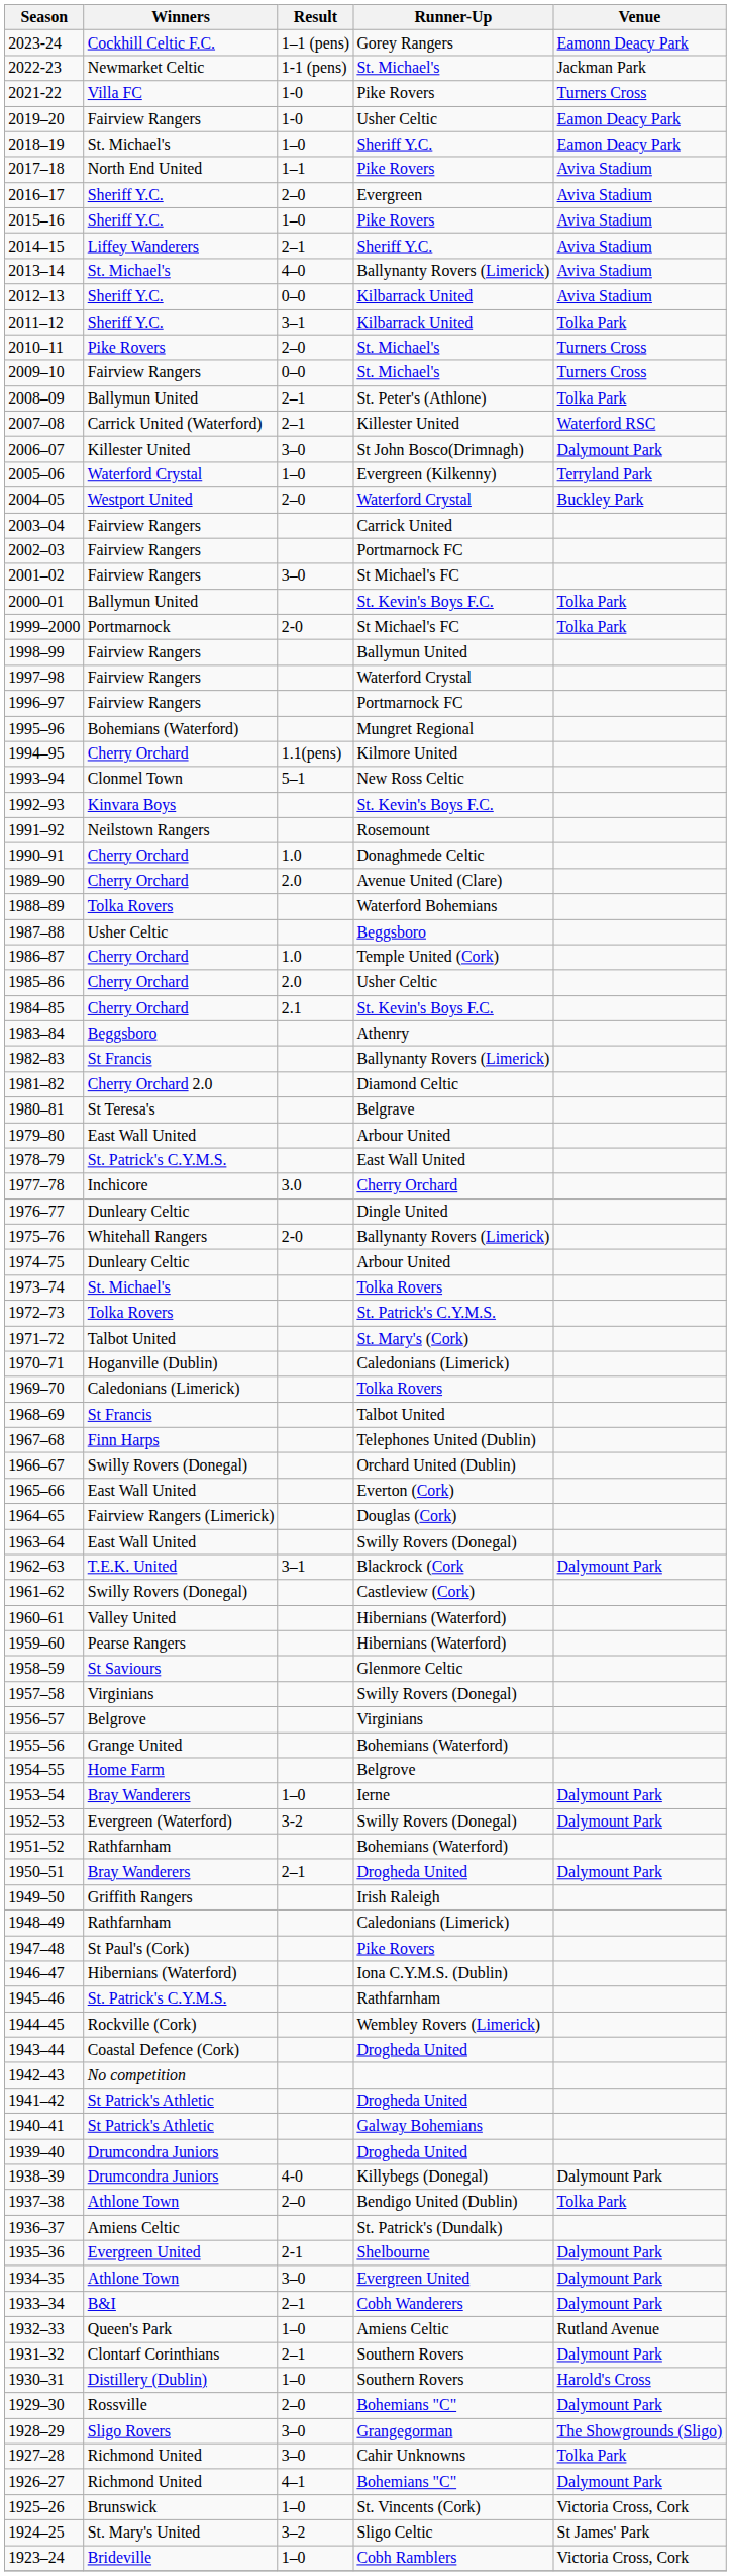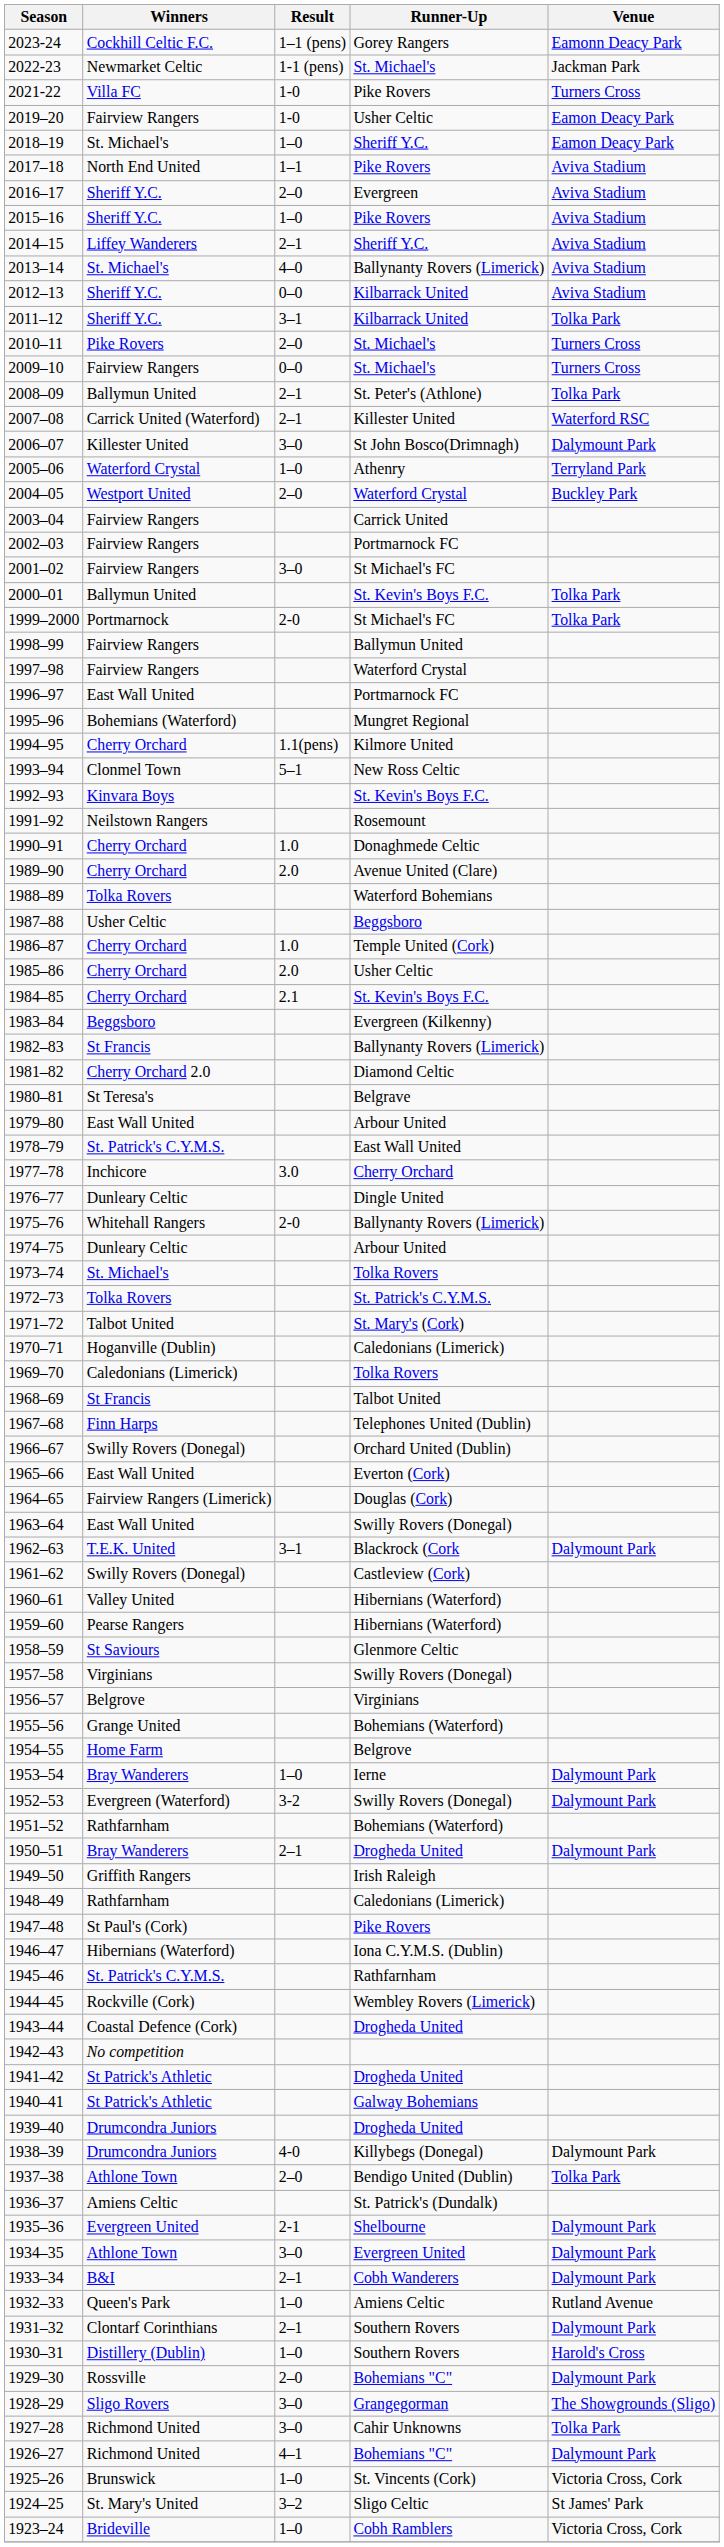2005–06 | Runner-Up: Evergreen (Kilkenny) -> Athenry
1996–97 | Winners: Fairview Rangers -> East Wall United
1983–84 | Runner-Up: Athenry -> Evergreen (Kilkenny)
